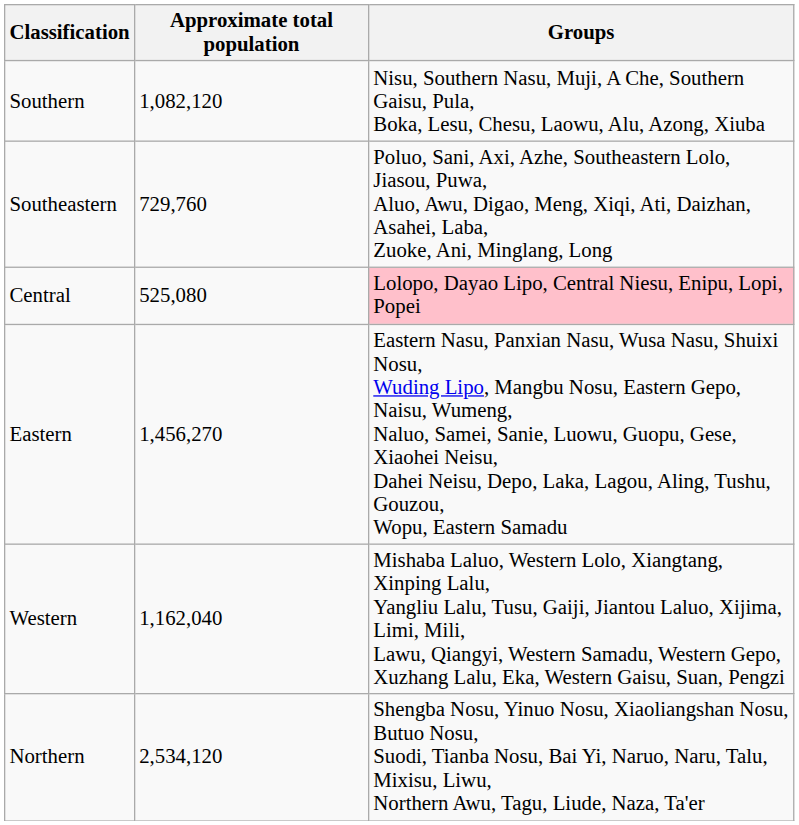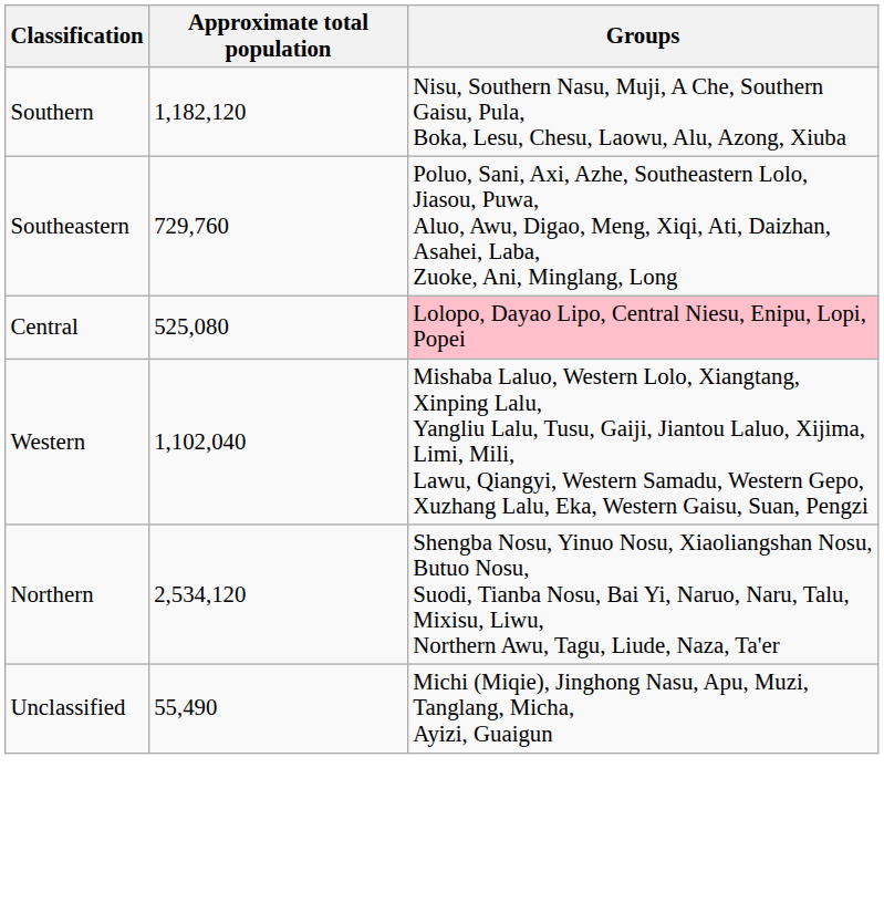Southern | Approximate total population: 1,082,120 -> 1,182,120
- row: Eastern | 1,456,270 | Eastern Nasu, Panxian Nasu, Wusa Nasu, Shuixi Nosu, Wuding Lipo, Mangbu Nosu, Eastern Gepo, Naisu, Wumeng, Naluo, Samei, Sanie, Luowu, Guopu, Gese, Xiaohei Neisu, Dahei Neisu, Depo, Laka, Lagou, Aling, Tushu, Gouzou, Wopu, Eastern Samadu
Western | Approximate total population: 1,162,040 -> 1,102,040
+ row: Unclassified | 55,490 | Michi (Miqie), Jinghong Nasu, Apu, Muzi, Tanglang, Micha, Ayizi, Guaigun
